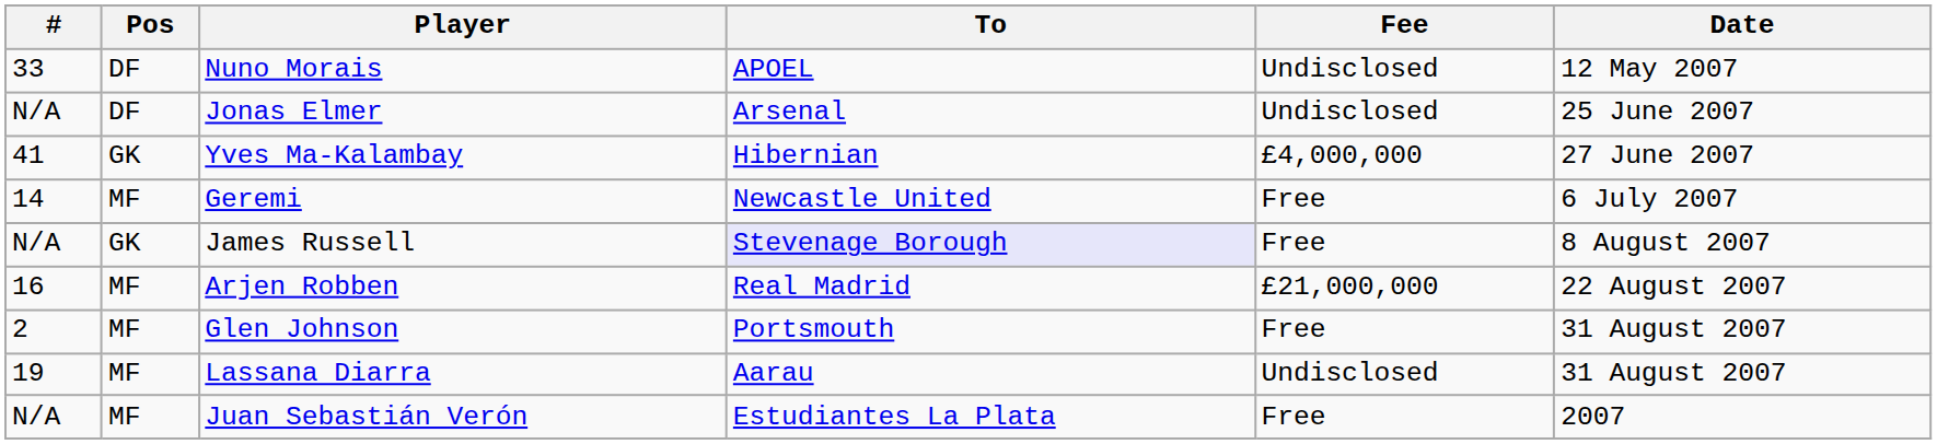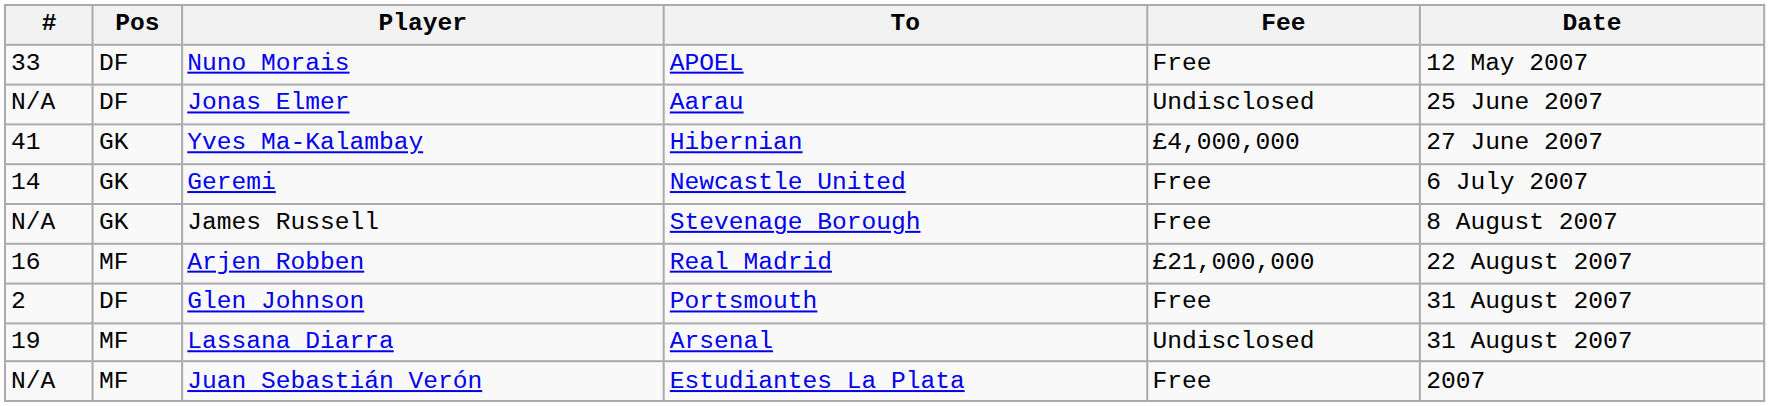Nuno Morais | Fee: Undisclosed -> Free
Jonas Elmer | To: Arsenal -> Aarau
Geremi | Pos: MF -> GK
James Russell | To: lavender background -> no background
Glen Johnson | Pos: MF -> DF
Lassana Diarra | To: Aarau -> Arsenal
